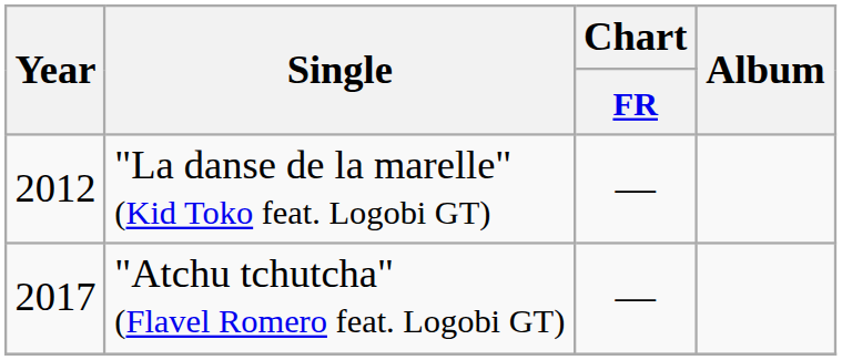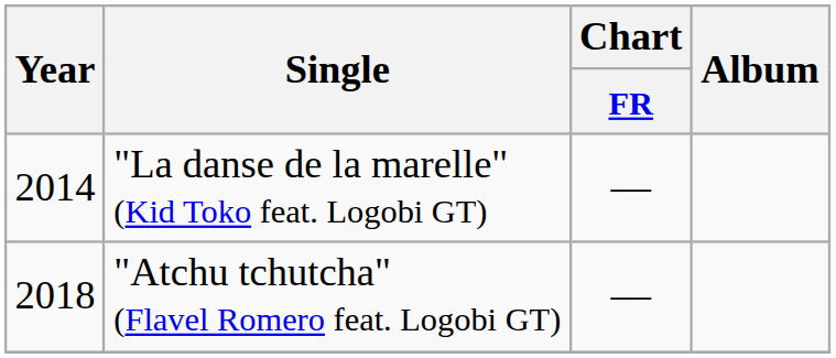"La danse de la marelle" (Kid Toko feat. Logobi GT) | Year: 2012 -> 2014
"Atchu tchutcha" (Flavel Romero feat. Logobi GT) | Year: 2017 -> 2018
